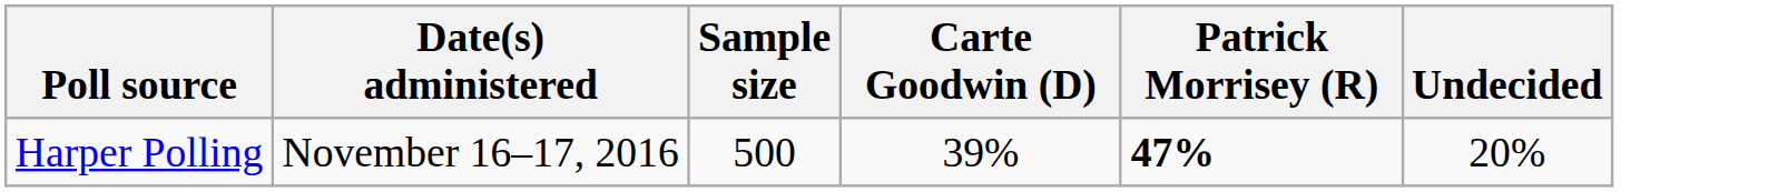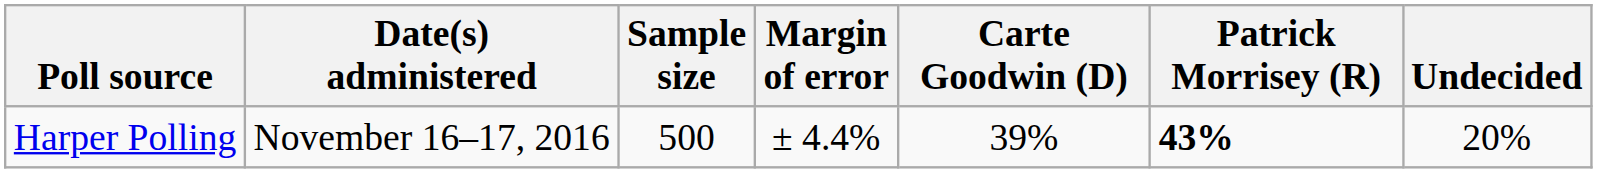+ column: Margin of error | ± 4.4%
Harper Polling | Patrick Morrisey (R): 47% -> 43%
